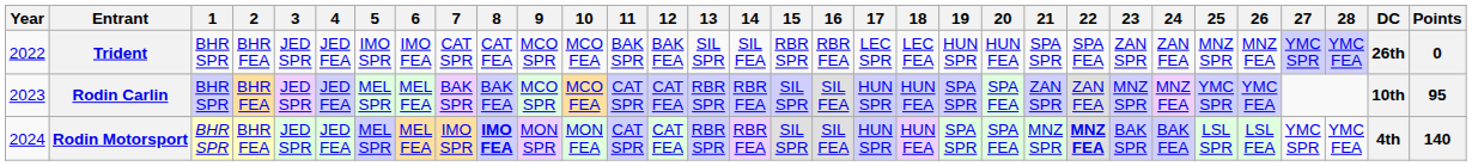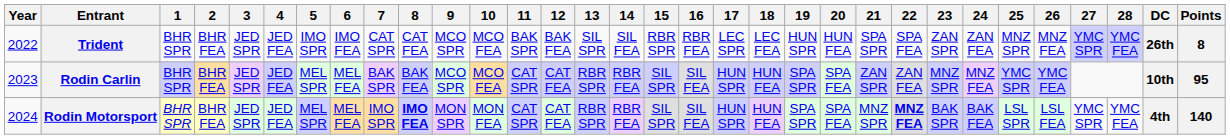Trident | Points: 0 -> 8
